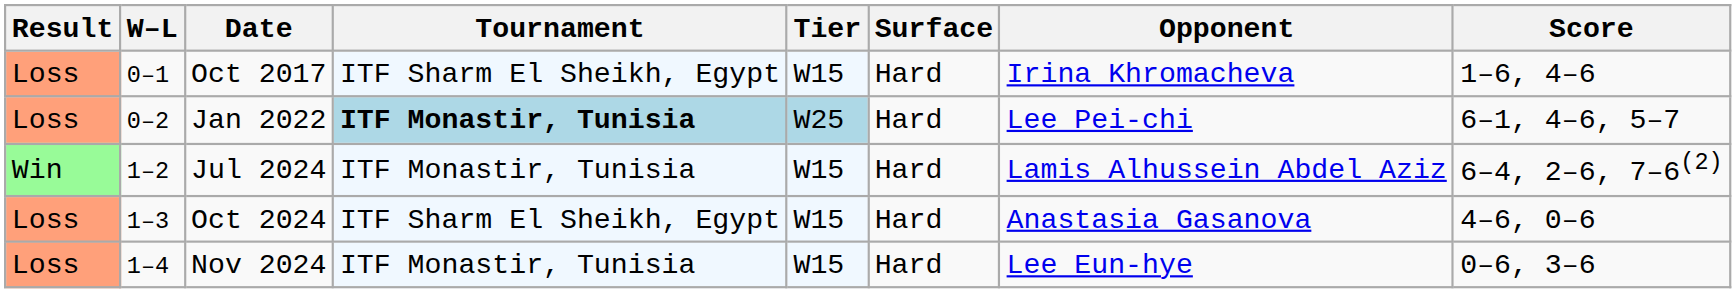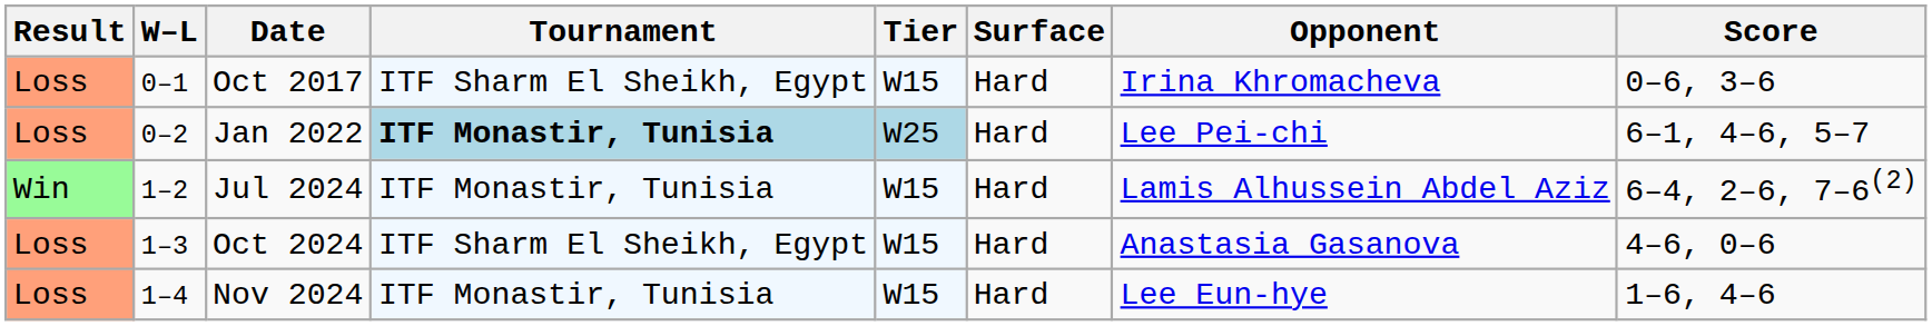Oct 2017 | Score: 1–6, 4–6 -> 0–6, 3–6
Nov 2024 | Score: 0–6, 3–6 -> 1–6, 4–6
